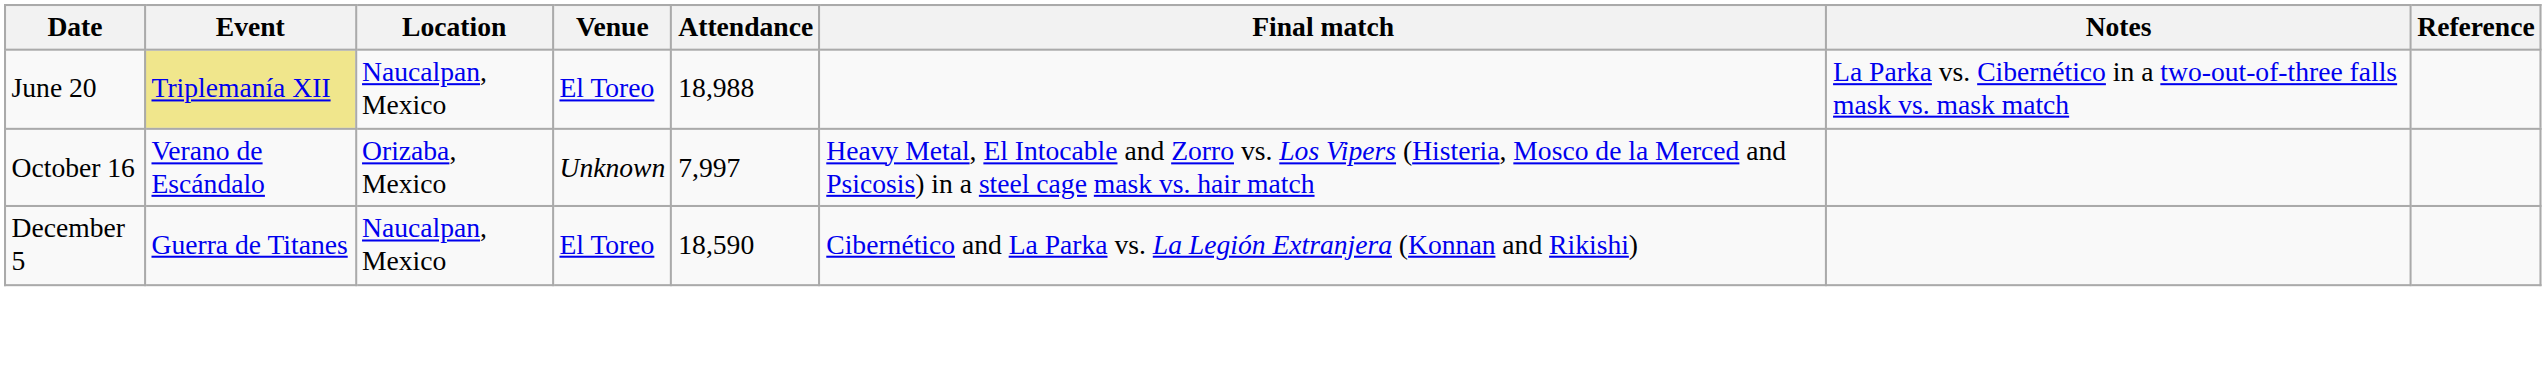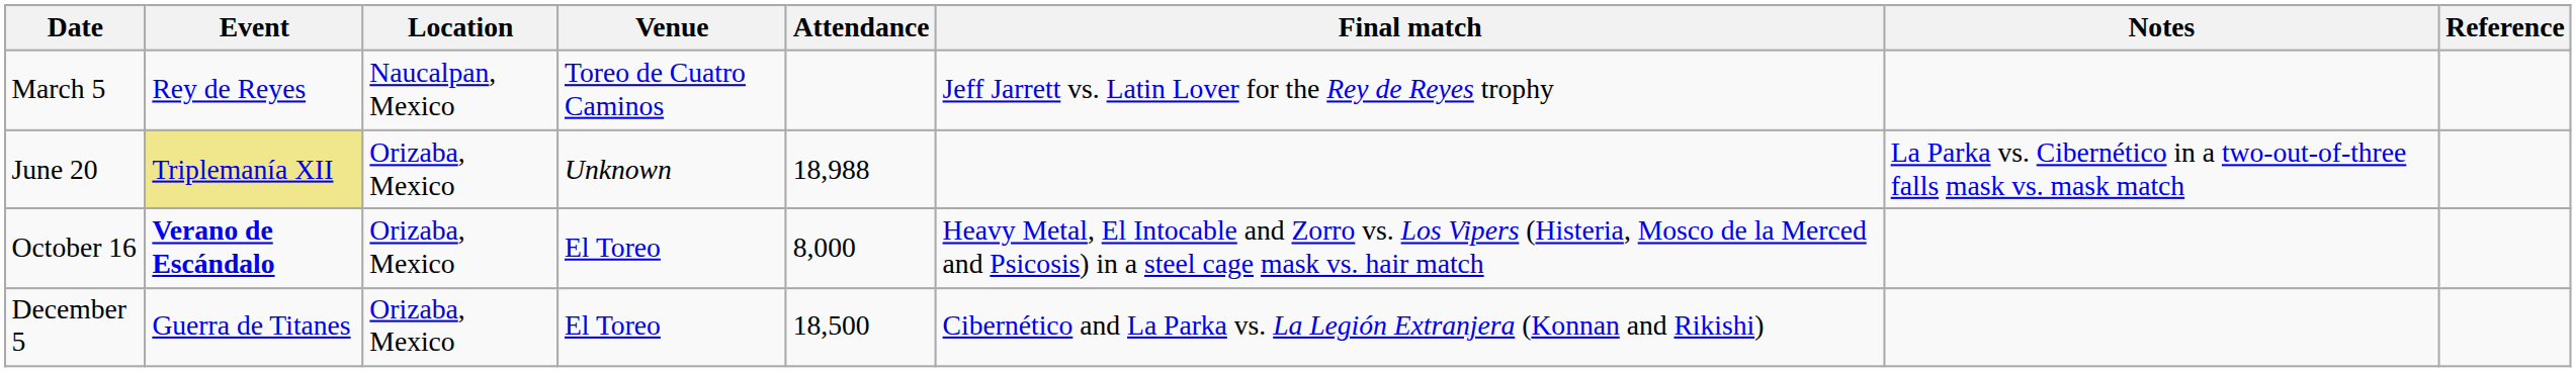+ row: March 5 | Rey de Reyes | Naucalpan, Mexico | Toreo de Cuatro Caminos | Jeff Jarrett vs. Latin Lover for the Rey de Reyes trophy
June 20 | Location: Naucalpan, Mexico -> Orizaba, Mexico
June 20 | Venue: El Toreo -> Unknown
October 16 | Event: normal -> bold
October 16 | Venue: Unknown -> El Toreo
October 16 | Attendance: 7,997 -> 8,000
December 5 | Location: Naucalpan, Mexico -> Orizaba, Mexico
December 5 | Attendance: 18,590 -> 18,500
